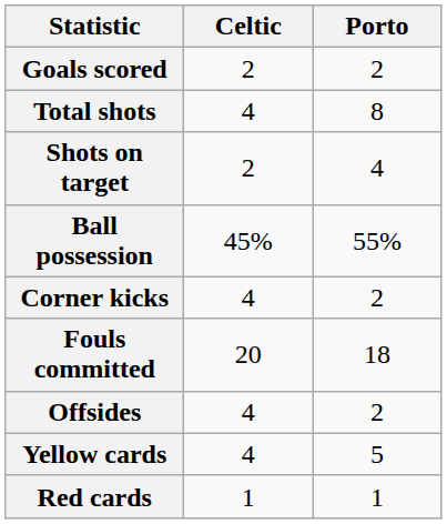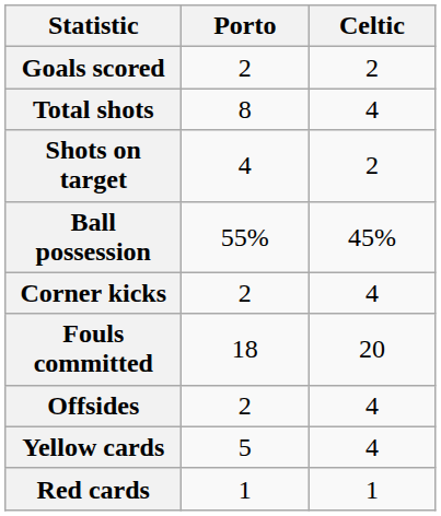columns swapped: Celtic <-> Porto
